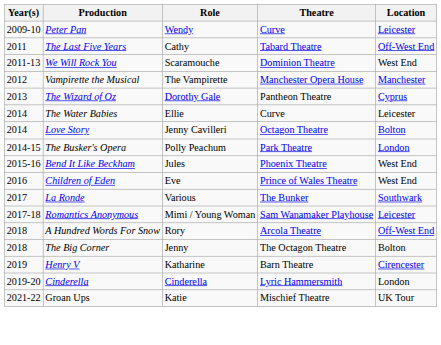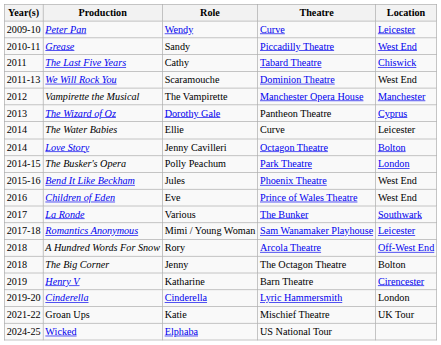+ row: 2010-11 | Grease | Sandy | Piccadilly Theatre | West End
The Last Five Years | Location: Off-West End -> Chiswick
+ row: 2024-25 | Wicked | Elphaba | US National Tour
